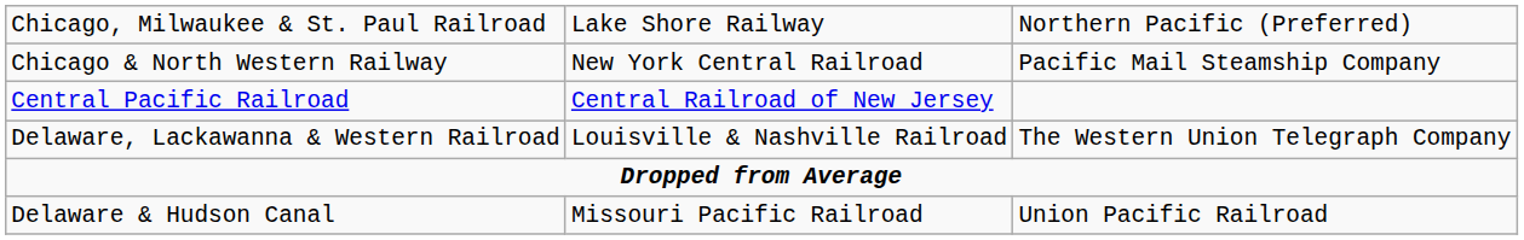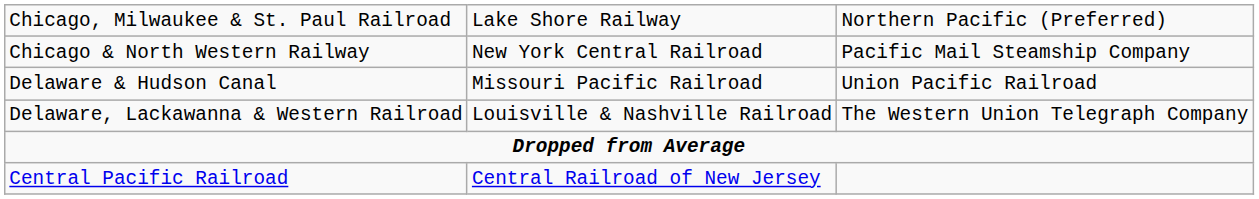rows swapped: Delaware & Hudson Canal <-> Central Pacific Railroad
